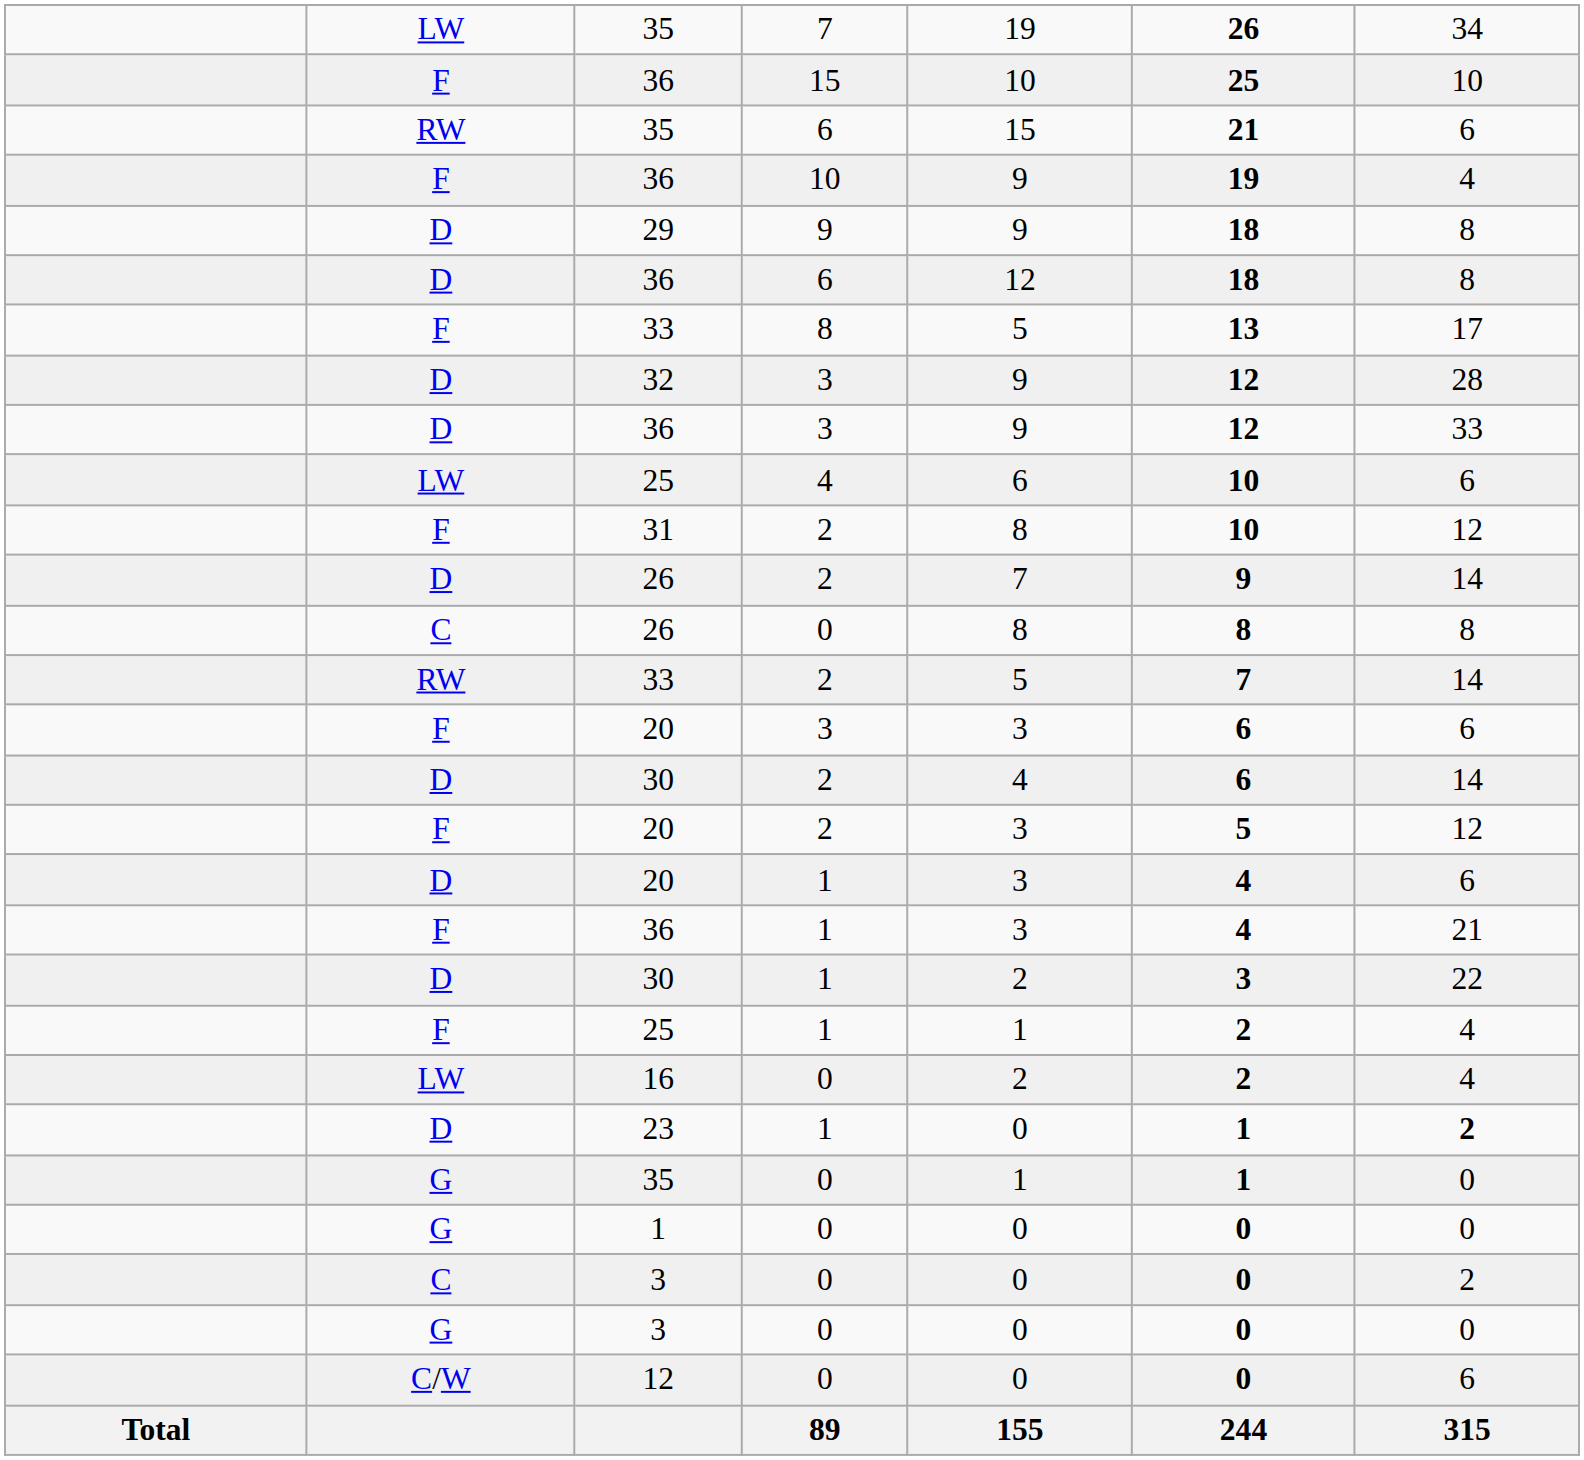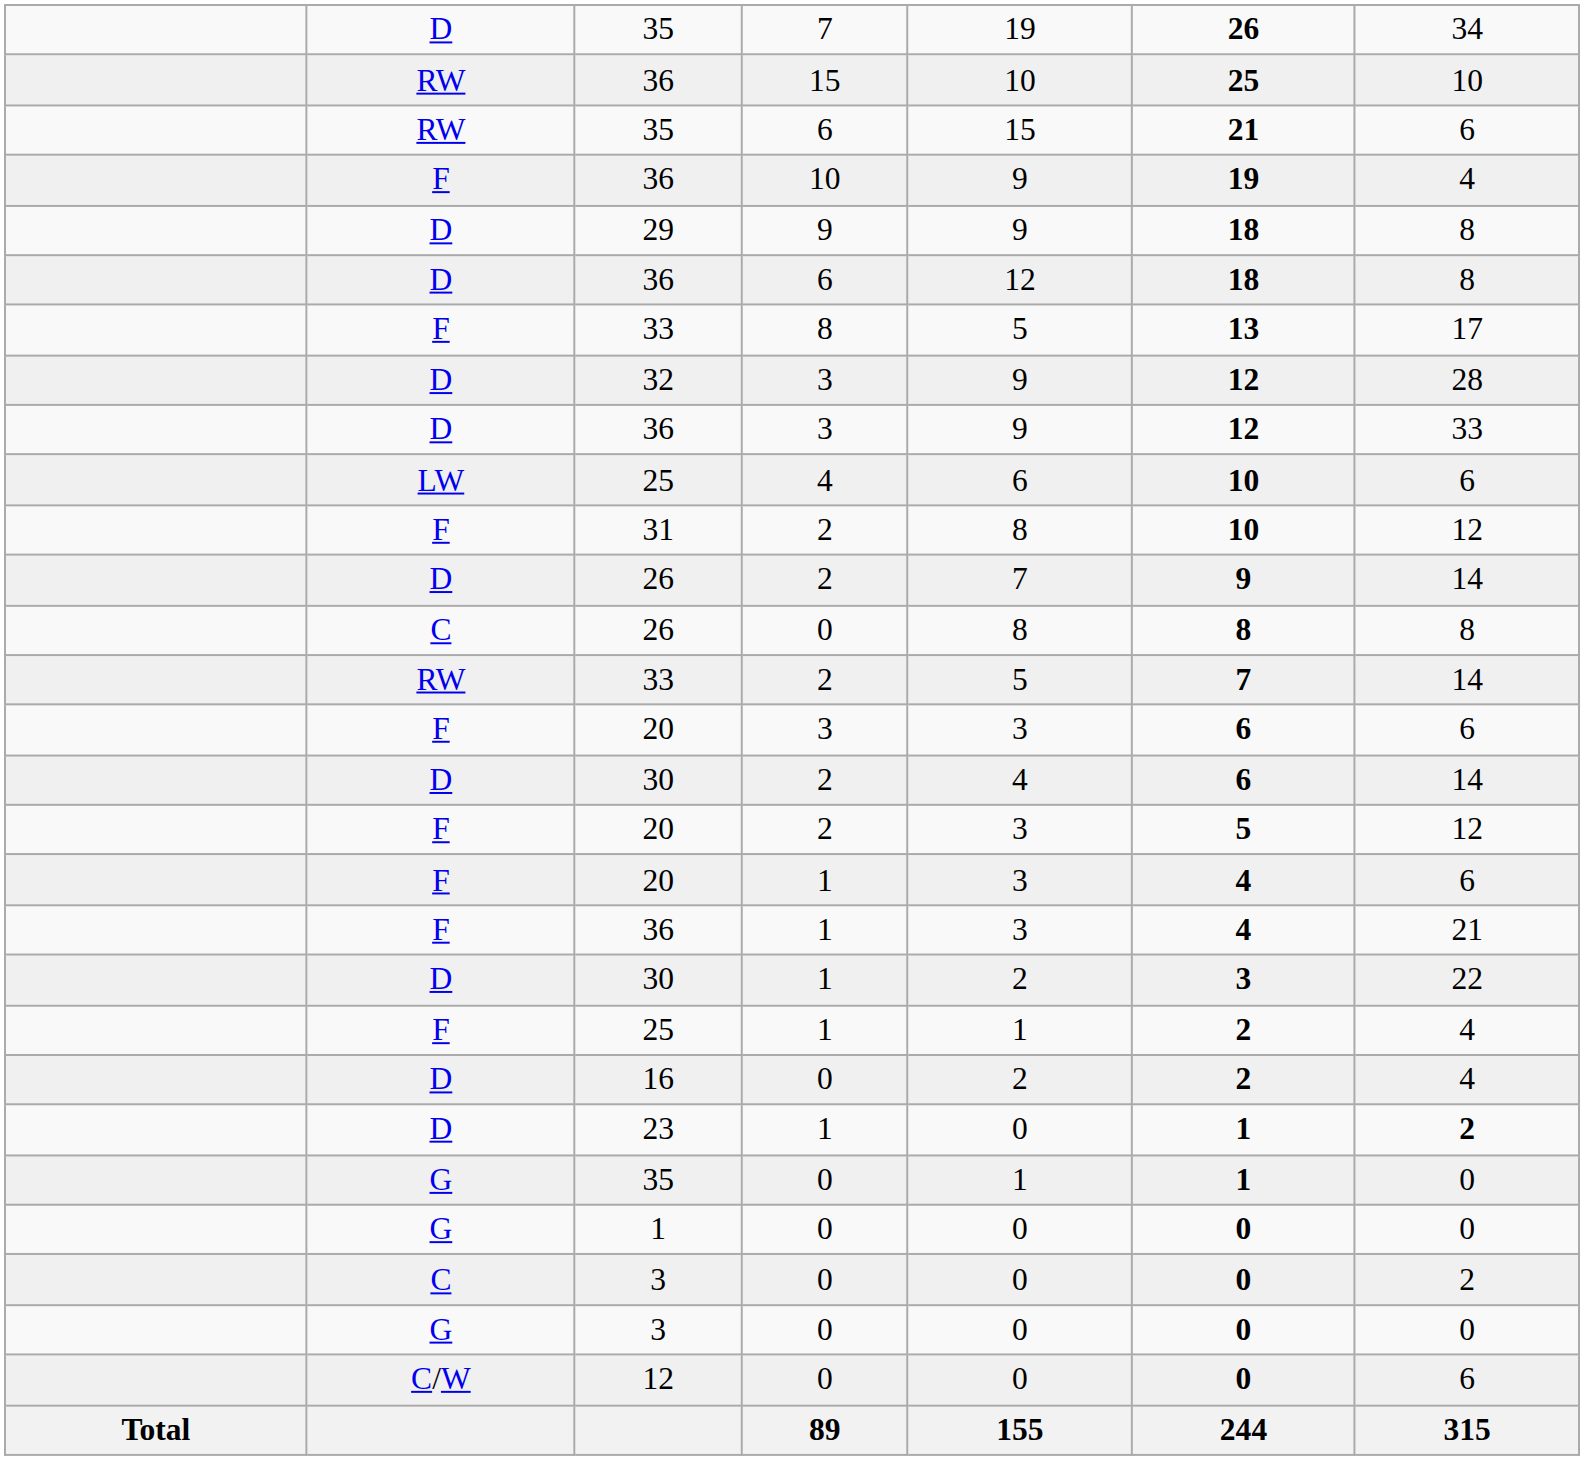35 / 7 | column 2: LW -> D
36 / 15 | column 2: F -> RW
20 / 1 | column 2: D -> F
16 | column 2: LW -> D
